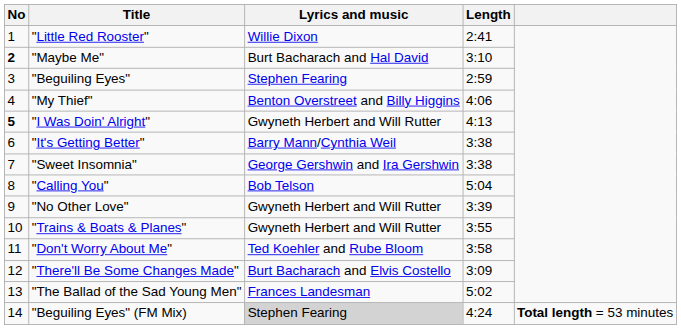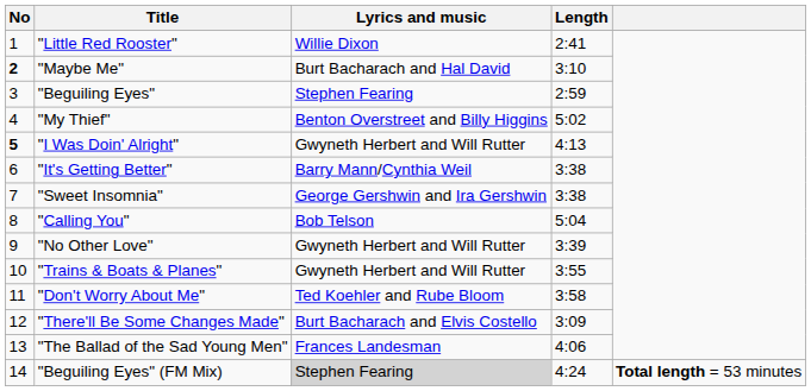"My Thief" | Length: 4:06 -> 5:02
"The Ballad of the Sad Young Men" | Length: 5:02 -> 4:06
